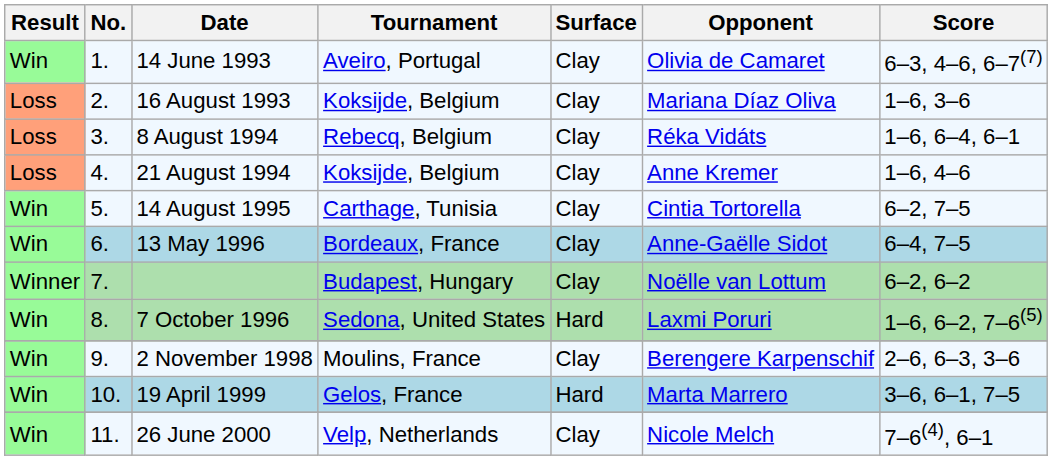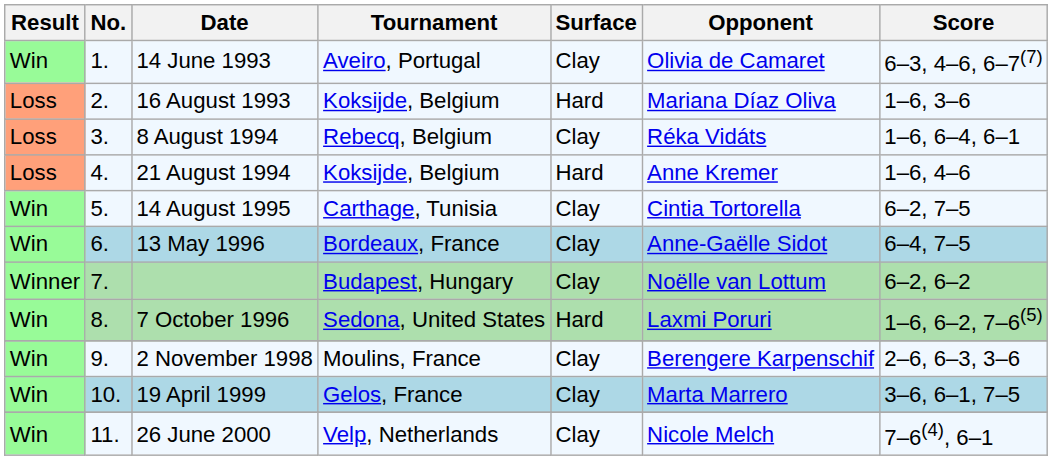16 August 1993 | Surface: Clay -> Hard
21 August 1994 | Surface: Clay -> Hard
19 April 1999 | Surface: Hard -> Clay
